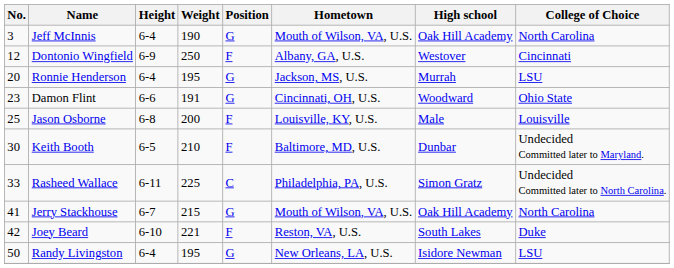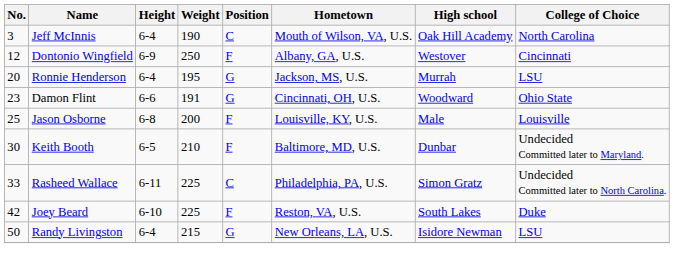Jeff McInnis | Position: G -> C
- row: 41 | Jerry Stackhouse | 6-7 | 215 | G | Mouth of Wilson, VA, U.S. | Oak Hill Academy | North Carolina
Joey Beard | Weight: 221 -> 225
Randy Livingston | Weight: 195 -> 215
